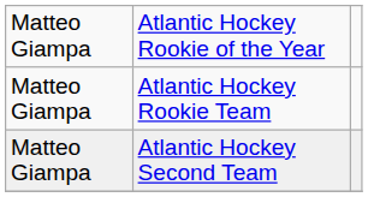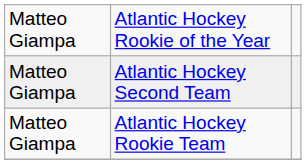rows swapped: Atlantic Hockey Second Team <-> Atlantic Hockey Rookie Team
